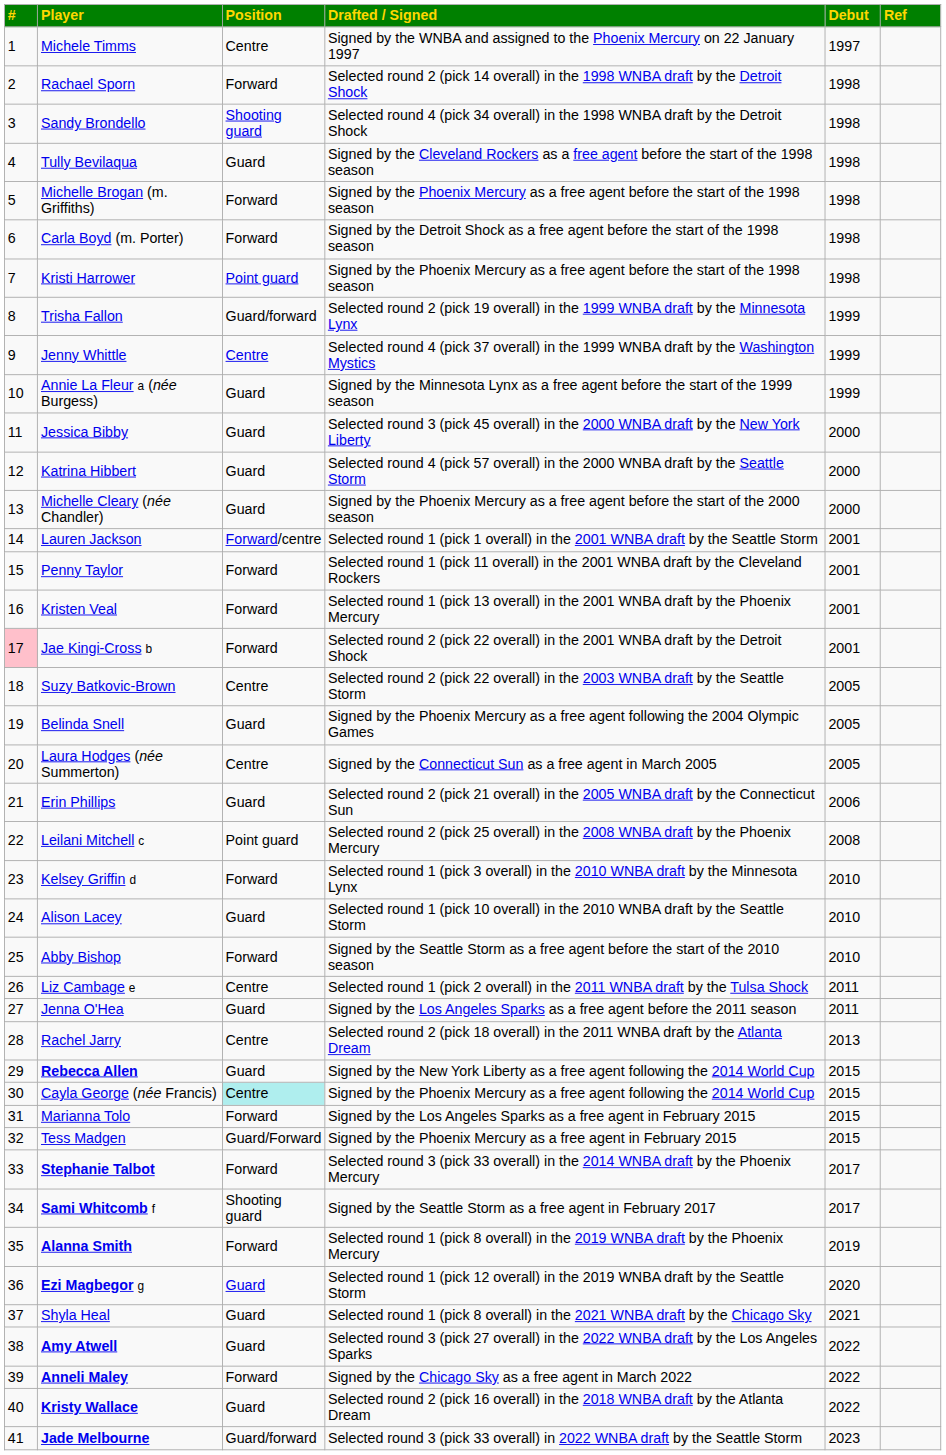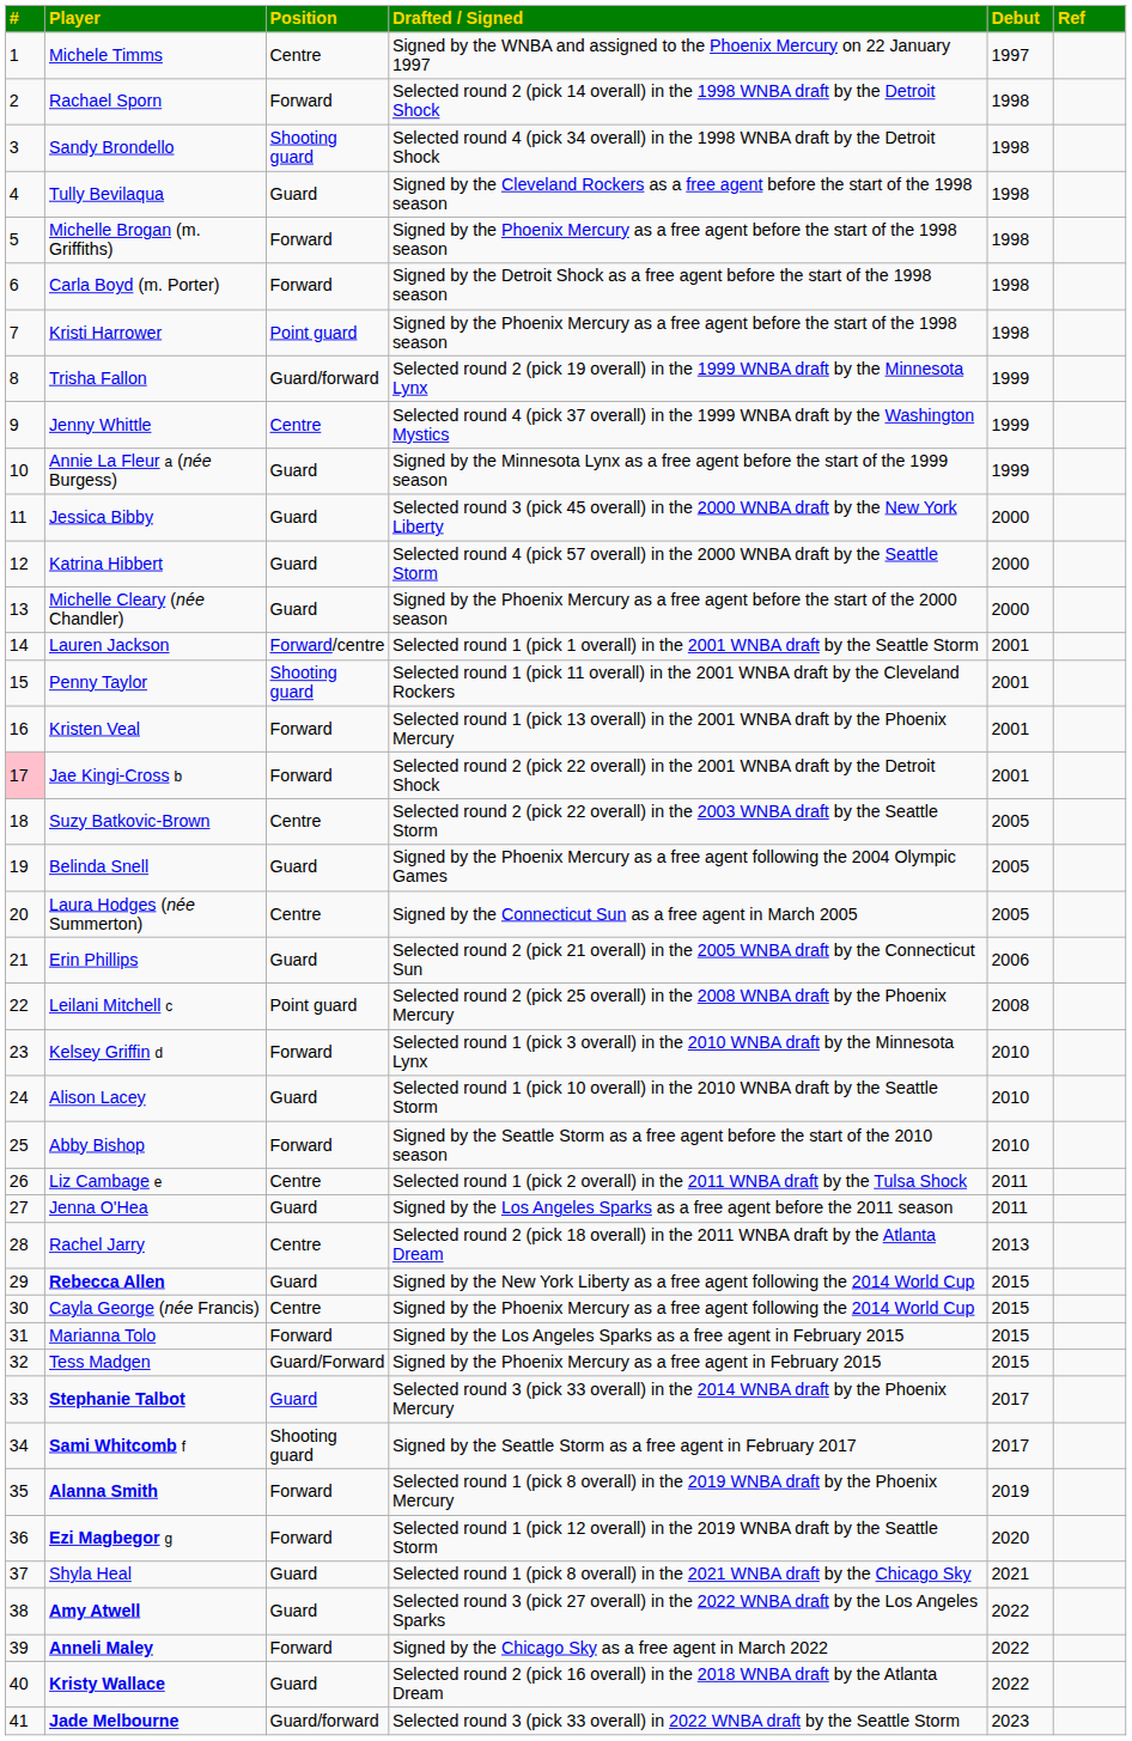Penny Taylor | Position: Forward -> Shooting guard
Cayla George (née Francis) | Position: paleturquoise background -> no background
Stephanie Talbot | Position: Forward -> Guard
Ezi Magbegor g | Position: Guard -> Forward
